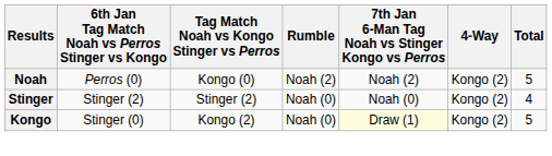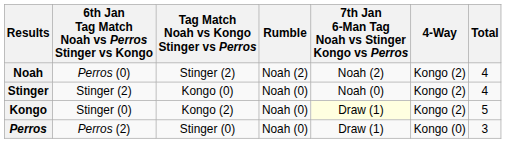Noah | Tag Match Noah vs Kongo Stinger vs Perros: Kongo (0) -> Stinger (2)
Noah | Total: 5 -> 4
Stinger | Tag Match Noah vs Kongo Stinger vs Perros: Stinger (2) -> Kongo (0)
+ row: Perros | Perros (2) | Stinger (0) | Noah (0) | Draw (1) | Kongo (0) | 3
